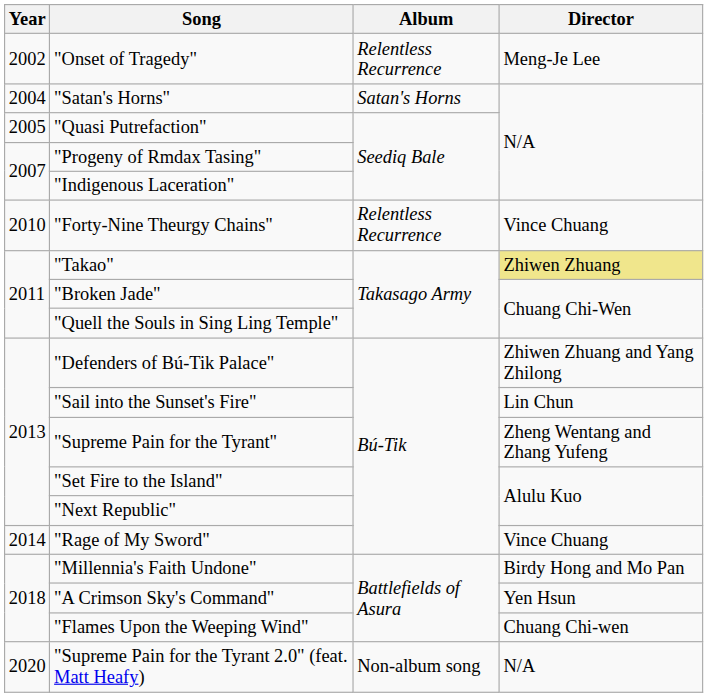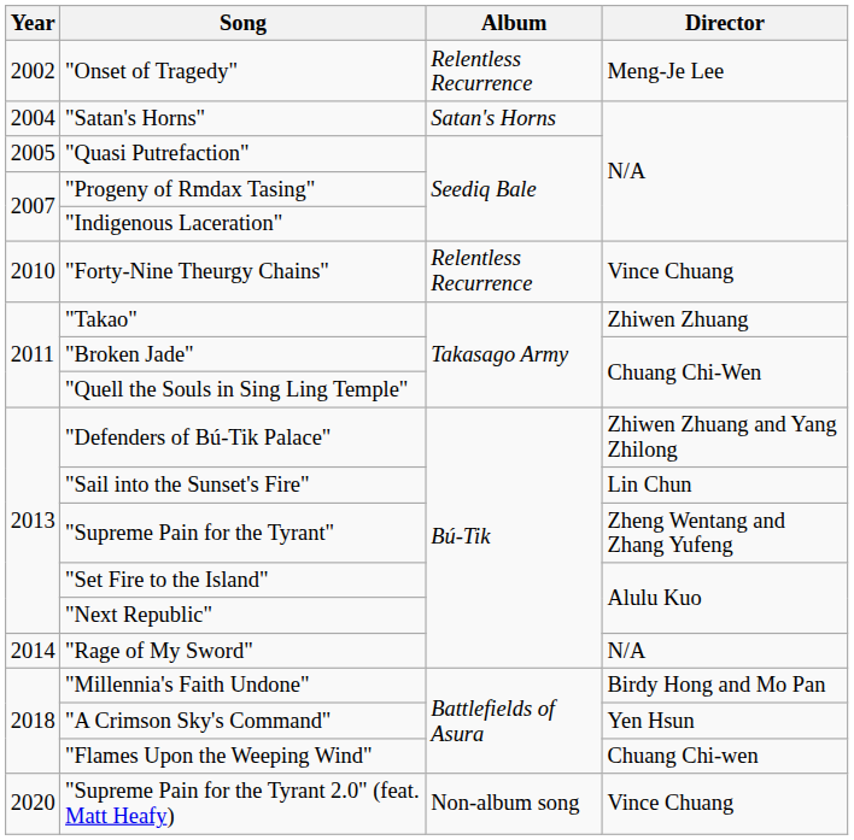"Takao" | Director: khaki background -> no background
"Rage of My Sword" | Director: Vince Chuang -> N/A
"Supreme Pain for the Tyrant 2.0" (feat. Matt Heafy) | Director: N/A -> Vince Chuang
